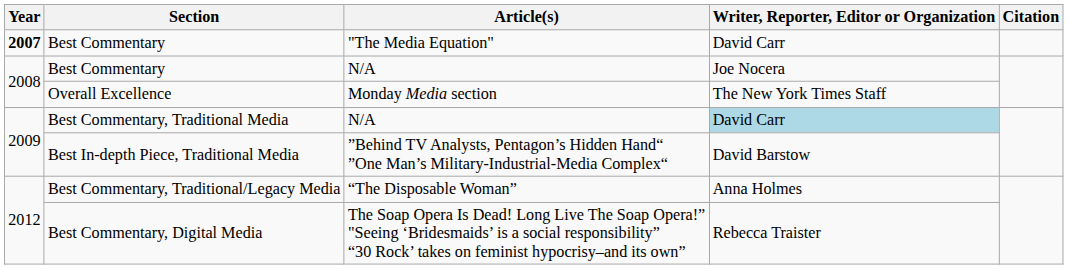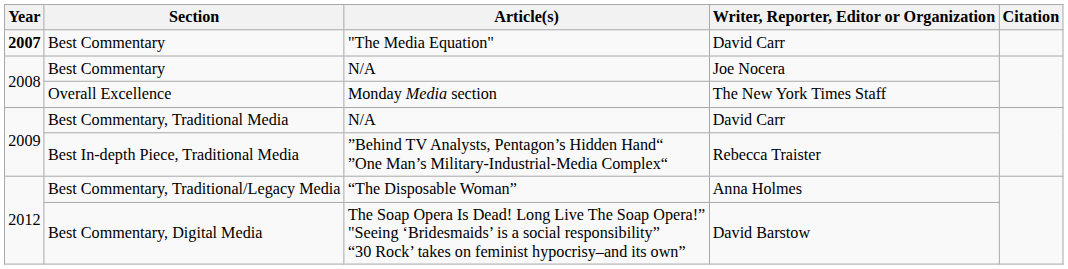Best Commentary, Traditional Media | Writer, Reporter, Editor or Organization: lightblue background -> no background
Best In-depth Piece, Traditional Media | Writer, Reporter, Editor or Organization: David Barstow -> Rebecca Traister
Best Commentary, Digital Media | Writer, Reporter, Editor or Organization: Rebecca Traister -> David Barstow
